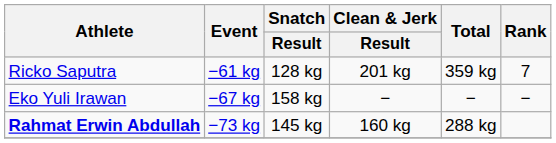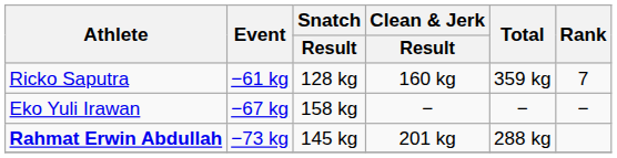Ricko Saputra | Clean & Jerk / Result: 201 kg -> 160 kg
Rahmat Erwin Abdullah | Clean & Jerk / Result: 160 kg -> 201 kg
